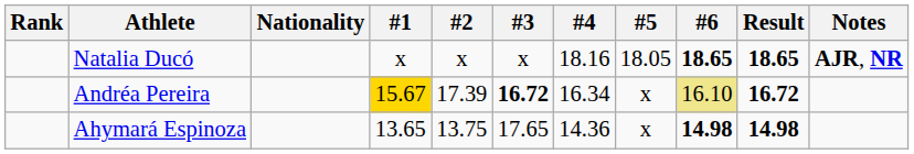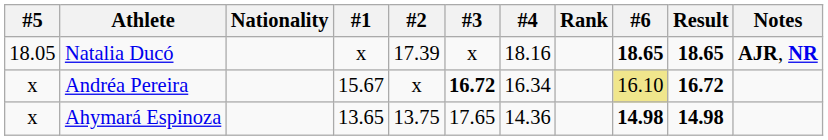columns swapped: Rank <-> #5
Natalia Ducó | #2: x -> 17.39
Andréa Pereira | #1: gold background -> no background
Andréa Pereira | #2: 17.39 -> x
